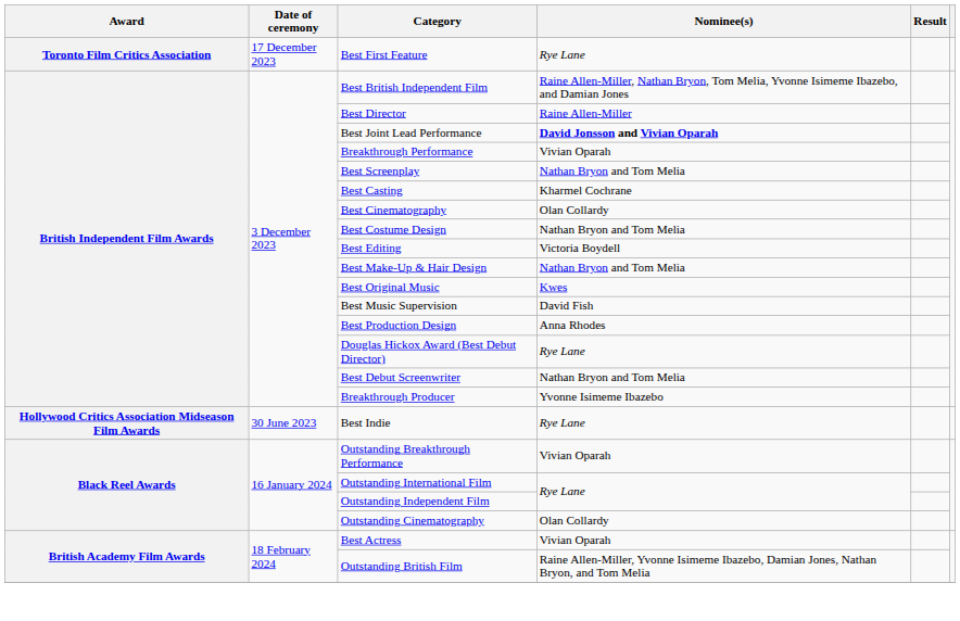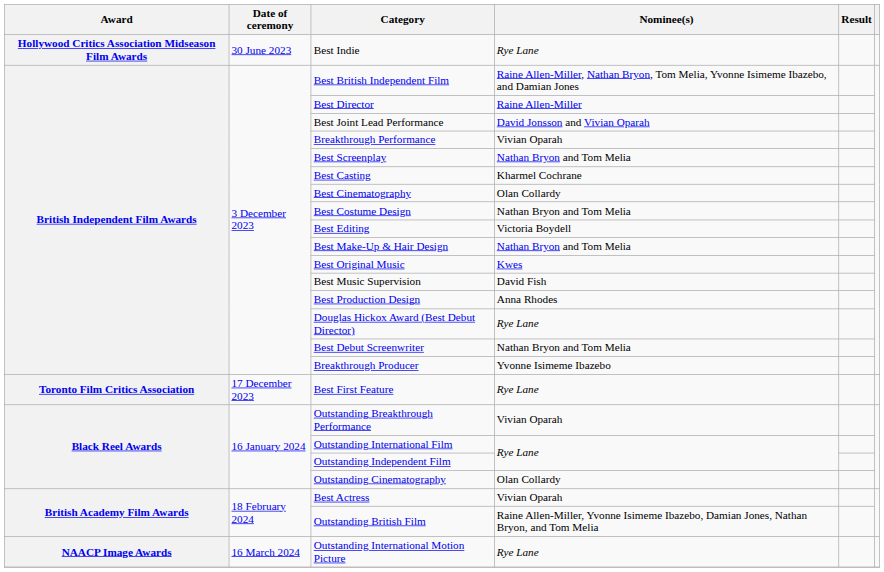rows swapped: Best Indie <-> Best First Feature
Best Joint Lead Performance | Nominee(s): bold -> normal
+ row: NAACP Image Awards | 16 March 2024 | Outstanding International Motion Picture | Rye Lane
